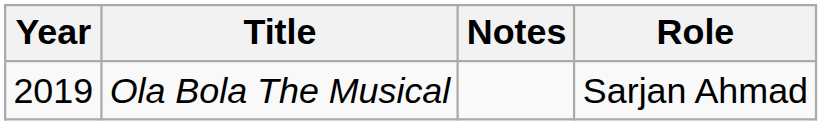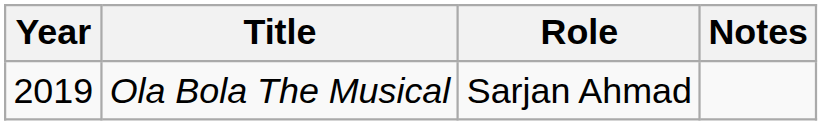columns swapped: Role <-> Notes
